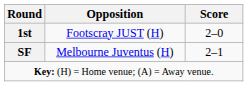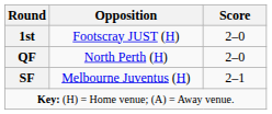+ row: QF | North Perth (H) | 2–0
